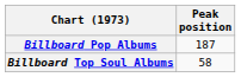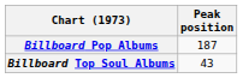Billboard Top Soul Albums | Peak position: 58 -> 43
